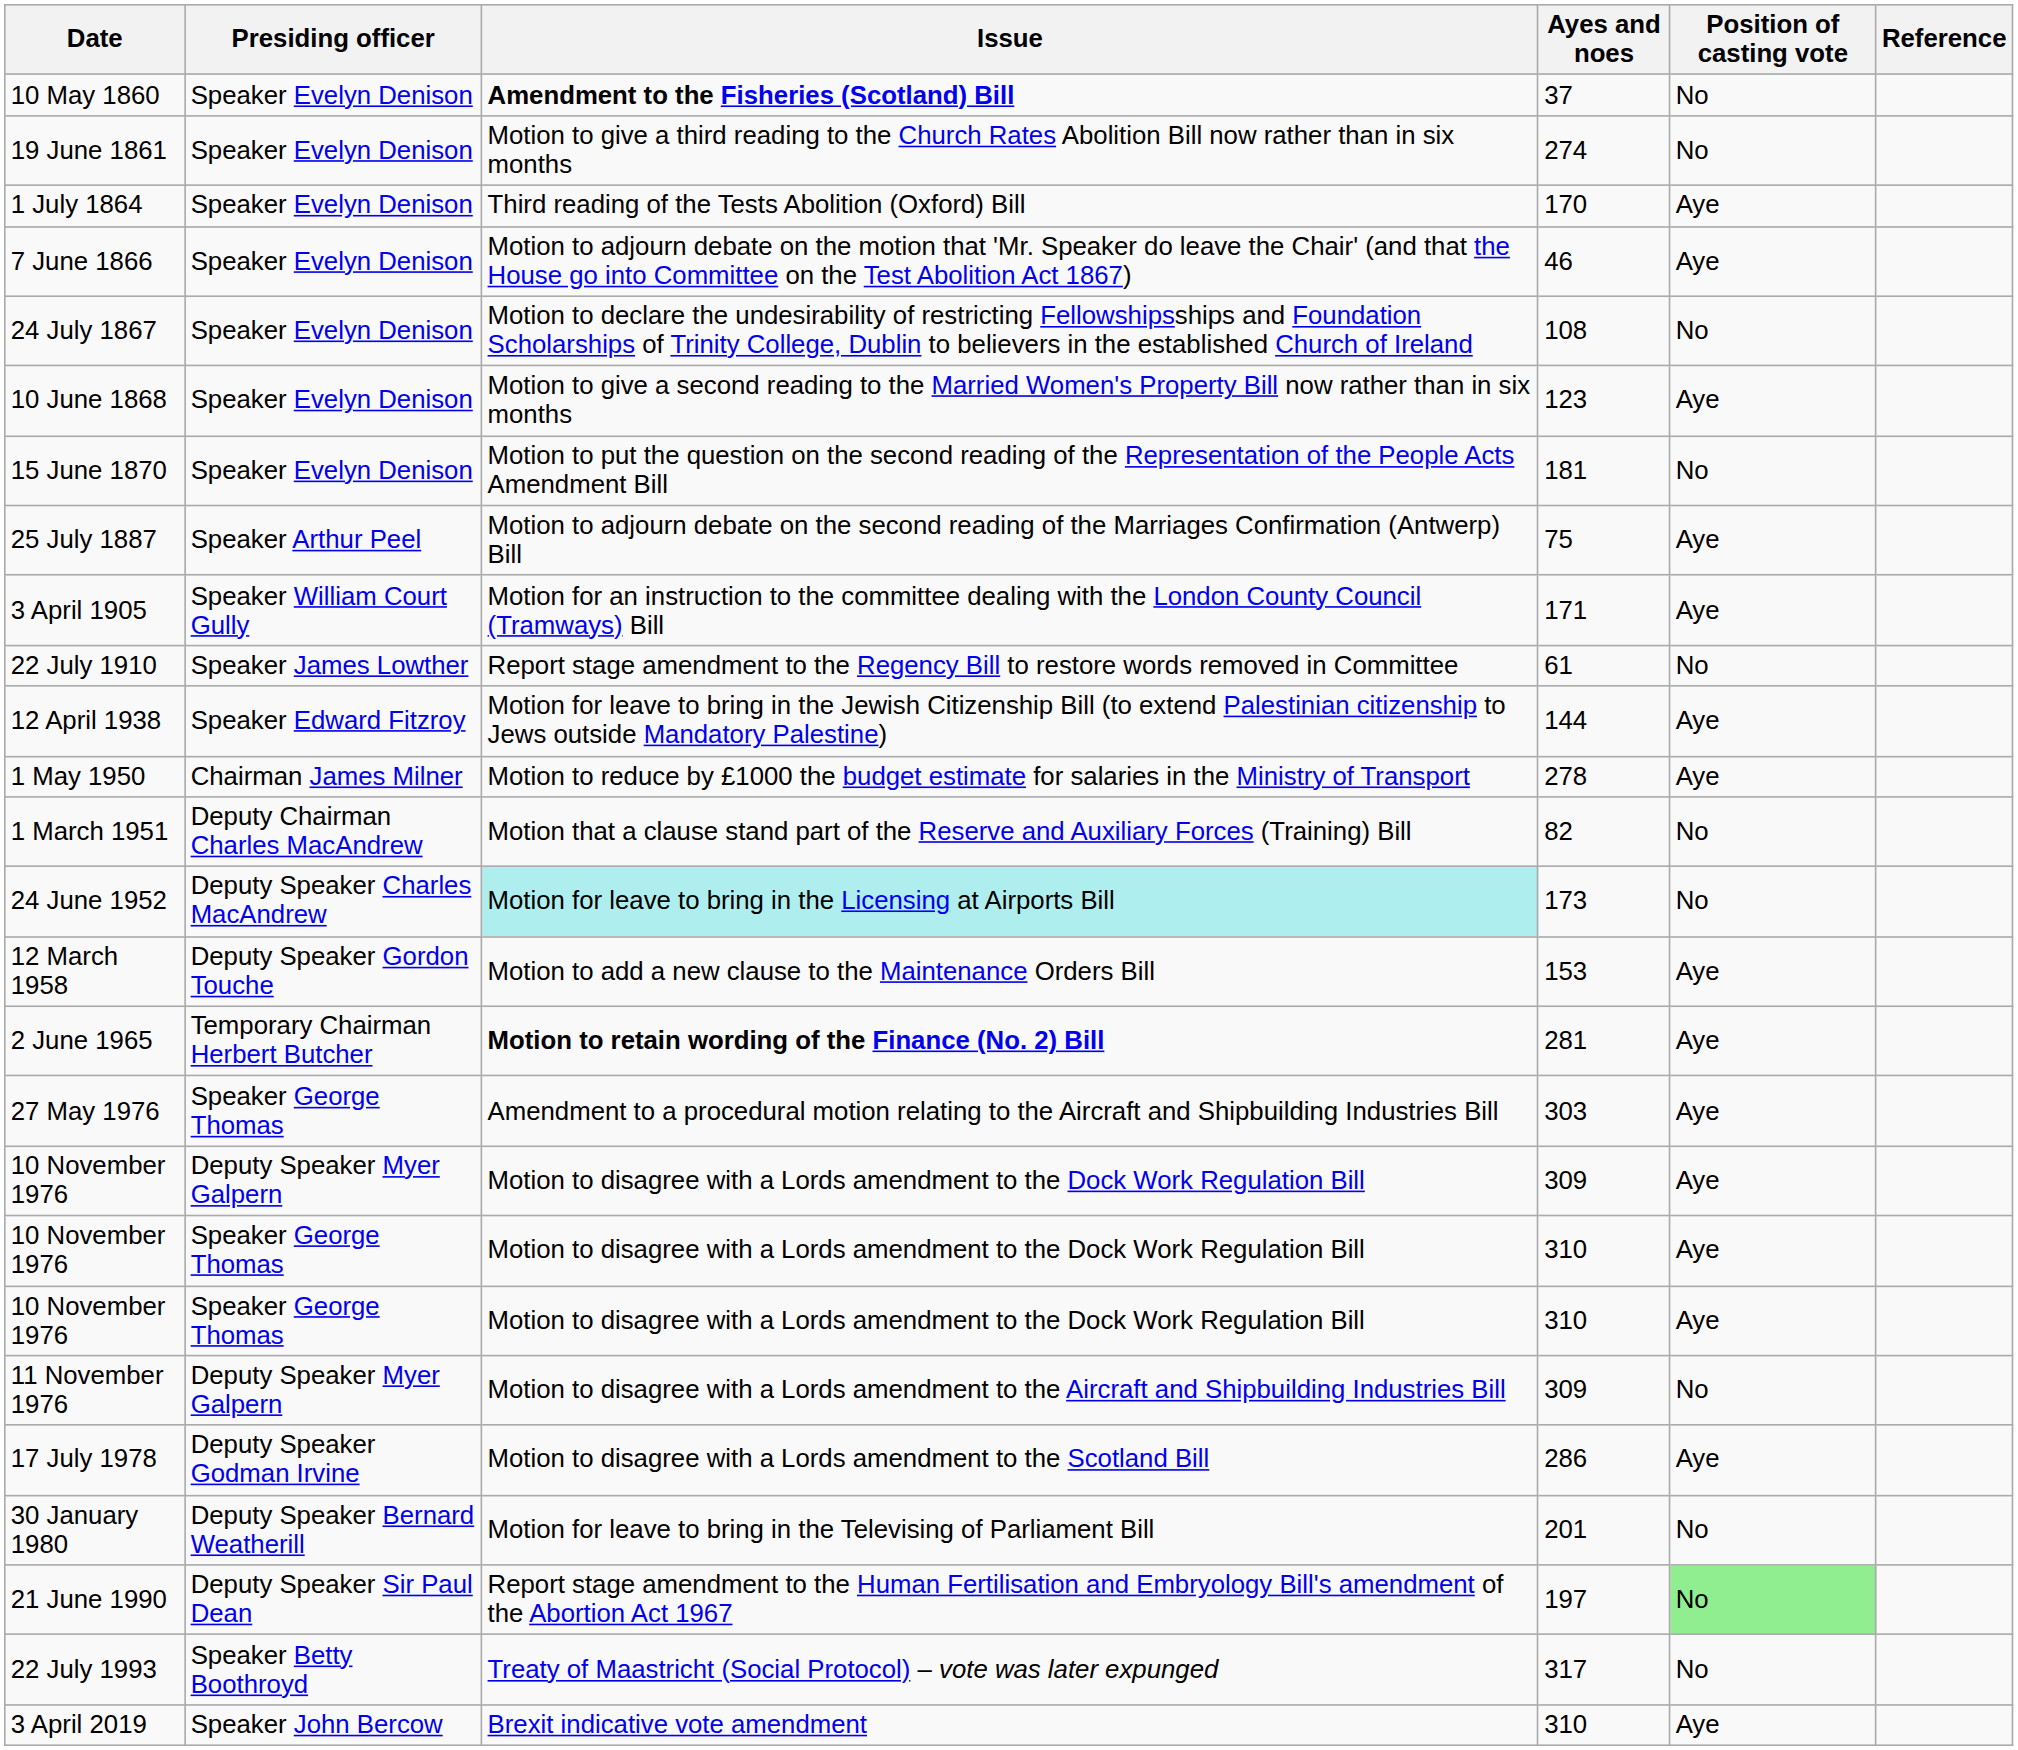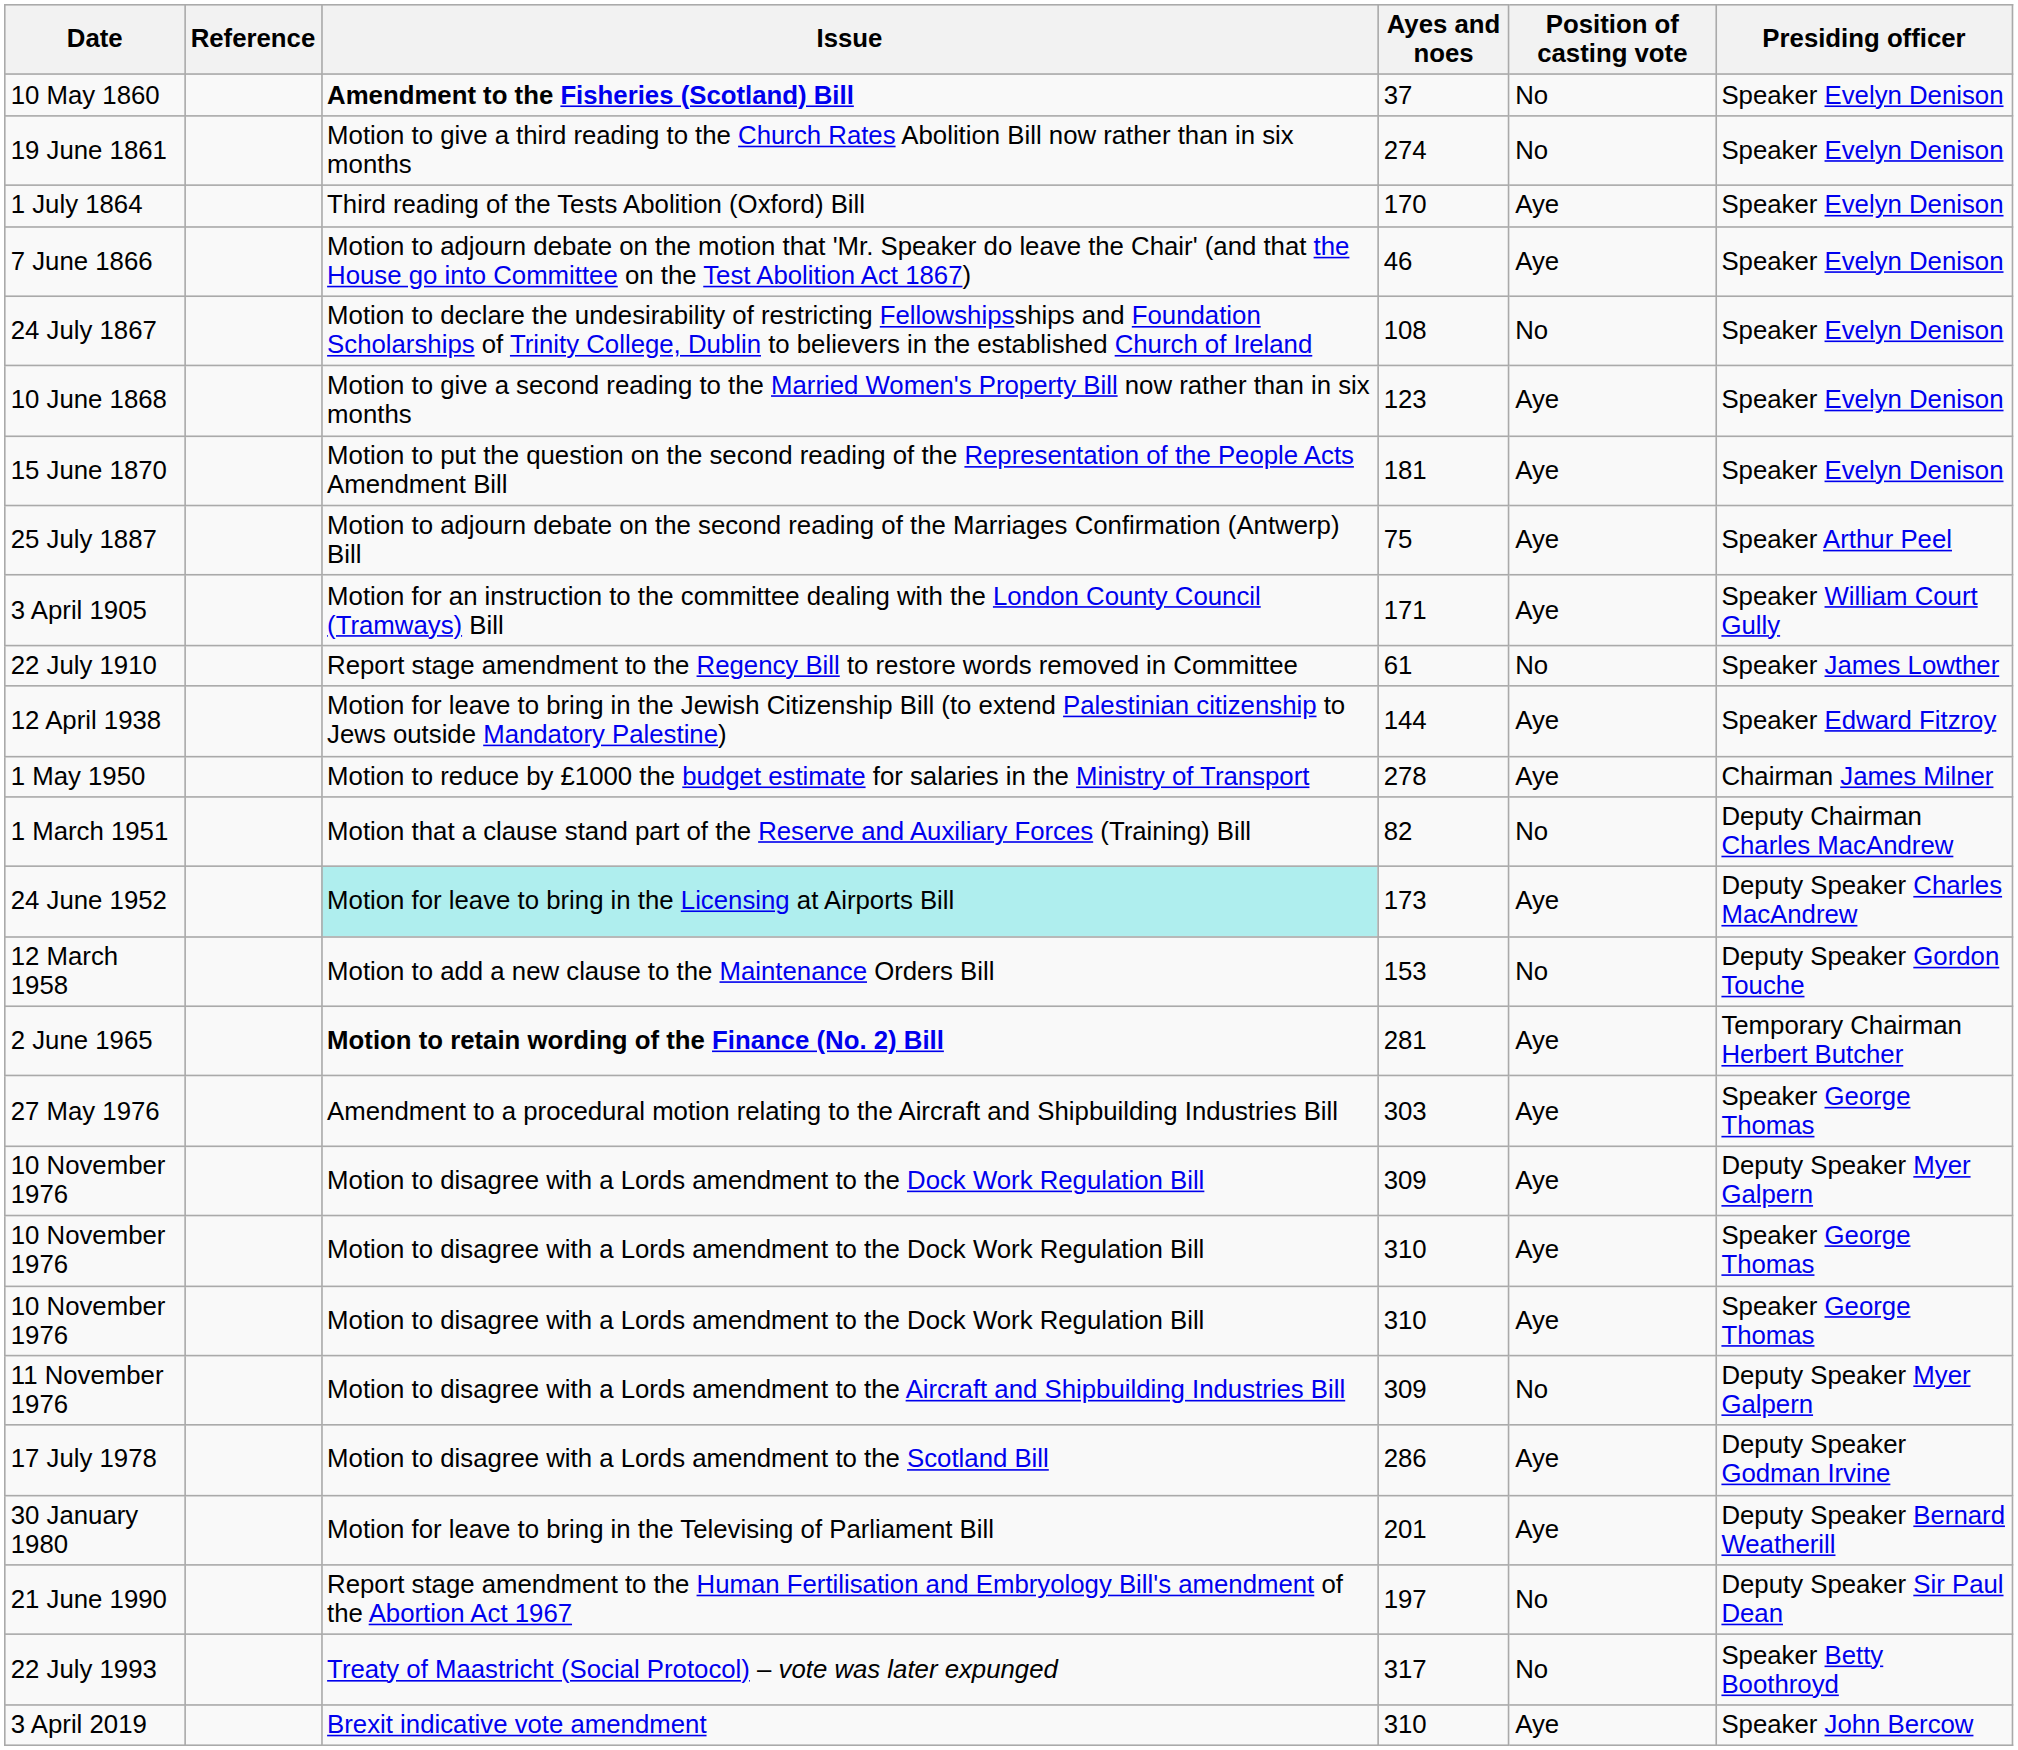columns swapped: Presiding officer <-> Reference
15 June 1870 | Position of casting vote: No -> Aye
24 June 1952 | Position of casting vote: No -> Aye
12 March 1958 | Position of casting vote: Aye -> No
30 January 1980 | Position of casting vote: No -> Aye
21 June 1990 | Position of casting vote: lightgreen background -> no background
